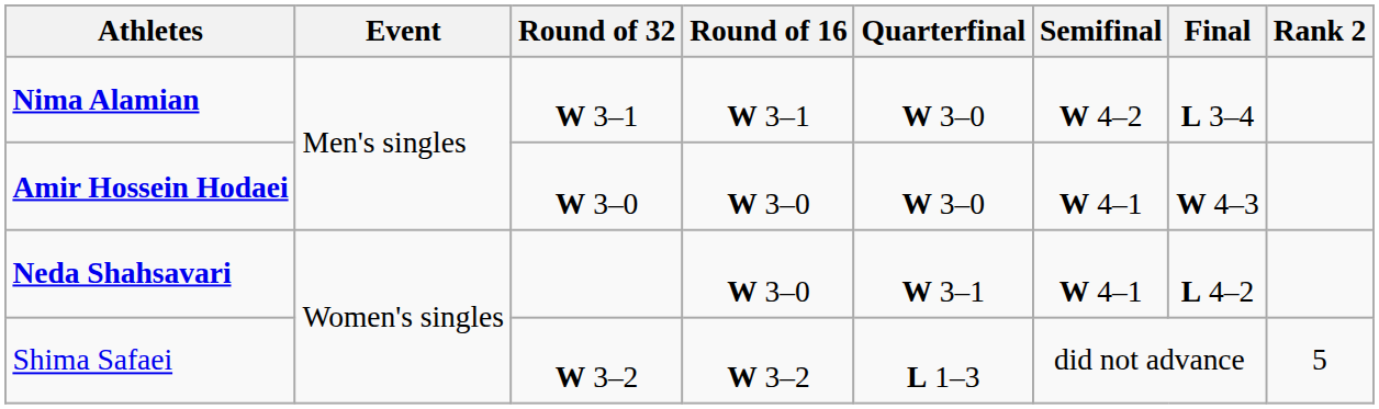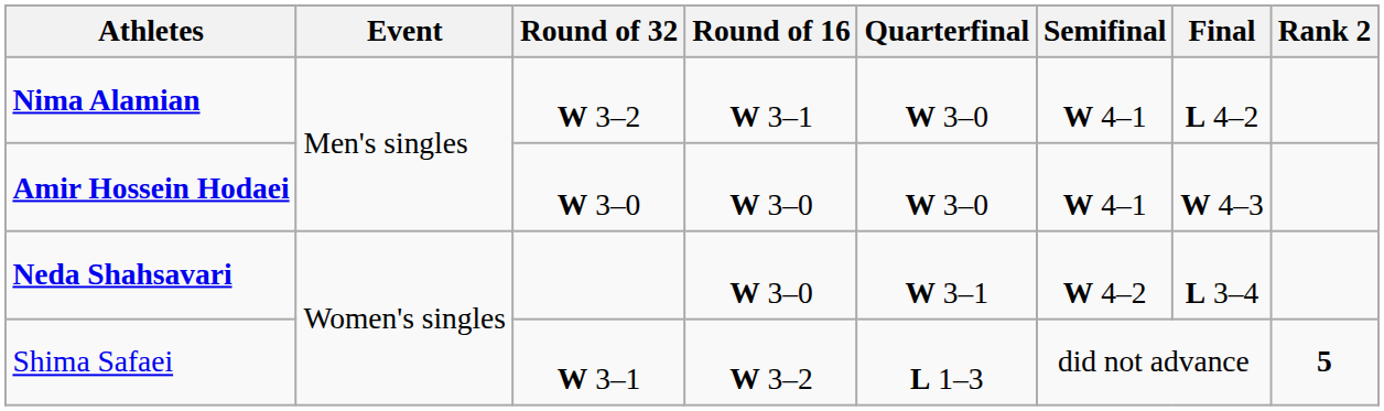Nima Alamian | Round of 32: W 3–1 -> W 3–2
Nima Alamian | Semifinal: W 4–2 -> W 4–1
Nima Alamian | Final: L 3–4 -> L 4–2
Neda Shahsavari | Semifinal: W 4–1 -> W 4–2
Neda Shahsavari | Final: L 4–2 -> L 3–4
Shima Safaei | Round of 32: W 3–2 -> W 3–1
Shima Safaei | Rank 2: normal -> bold
